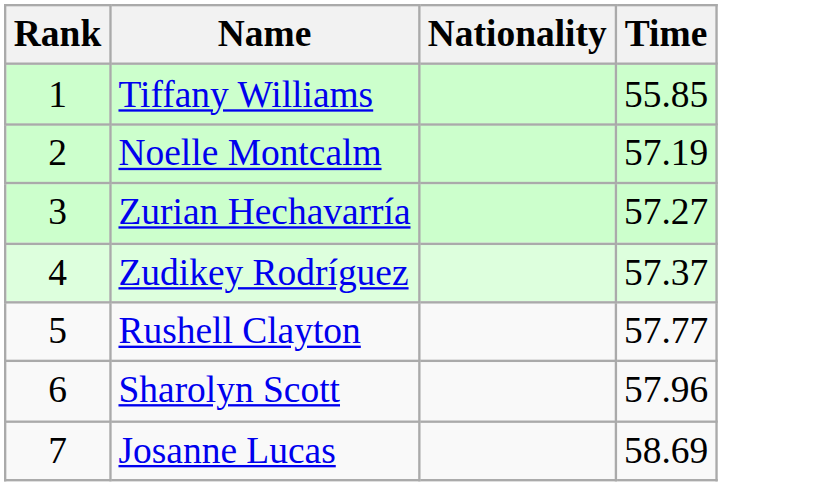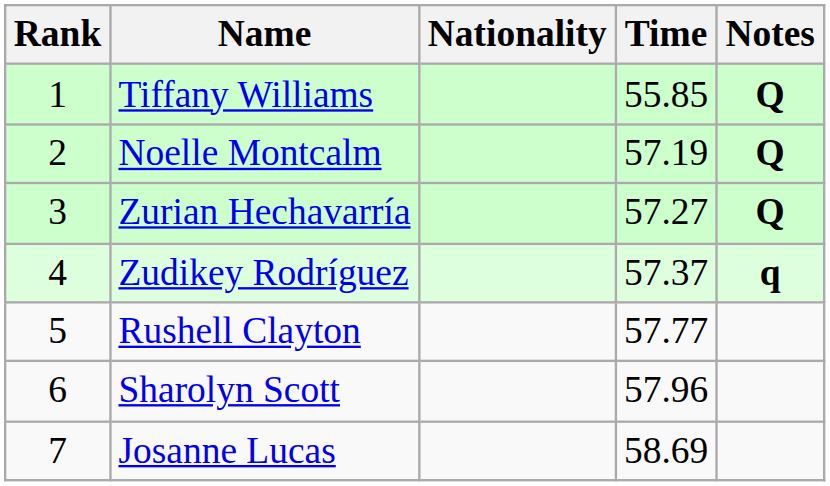+ column: Notes | Q | Q | Q | q
